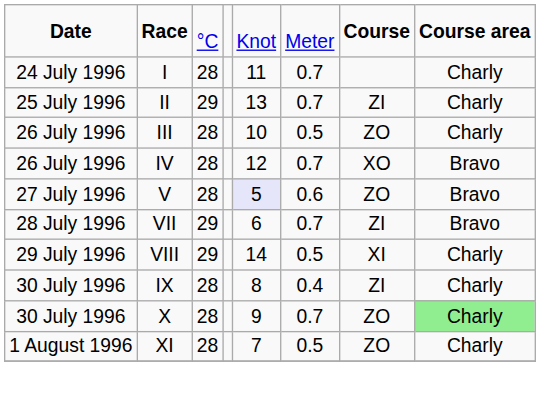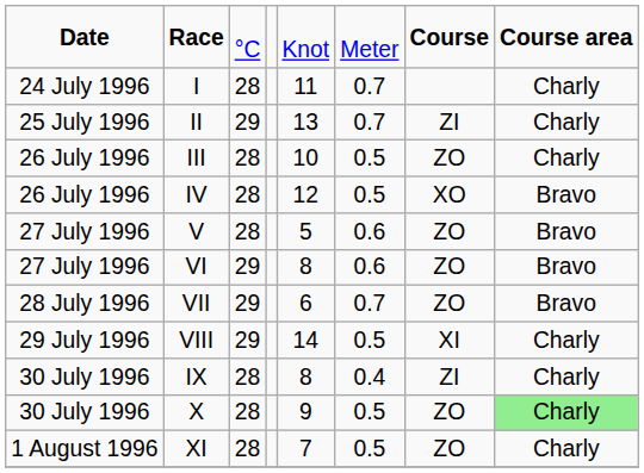IV | column 6: 0.7 -> 0.5
V | column 5: lavender background -> no background
+ row: 27 July 1996 | VI | 29 | 8 | 0.6 | ZO | Bravo
VII | column 7: ZI -> ZO
X | column 6: 0.7 -> 0.5
